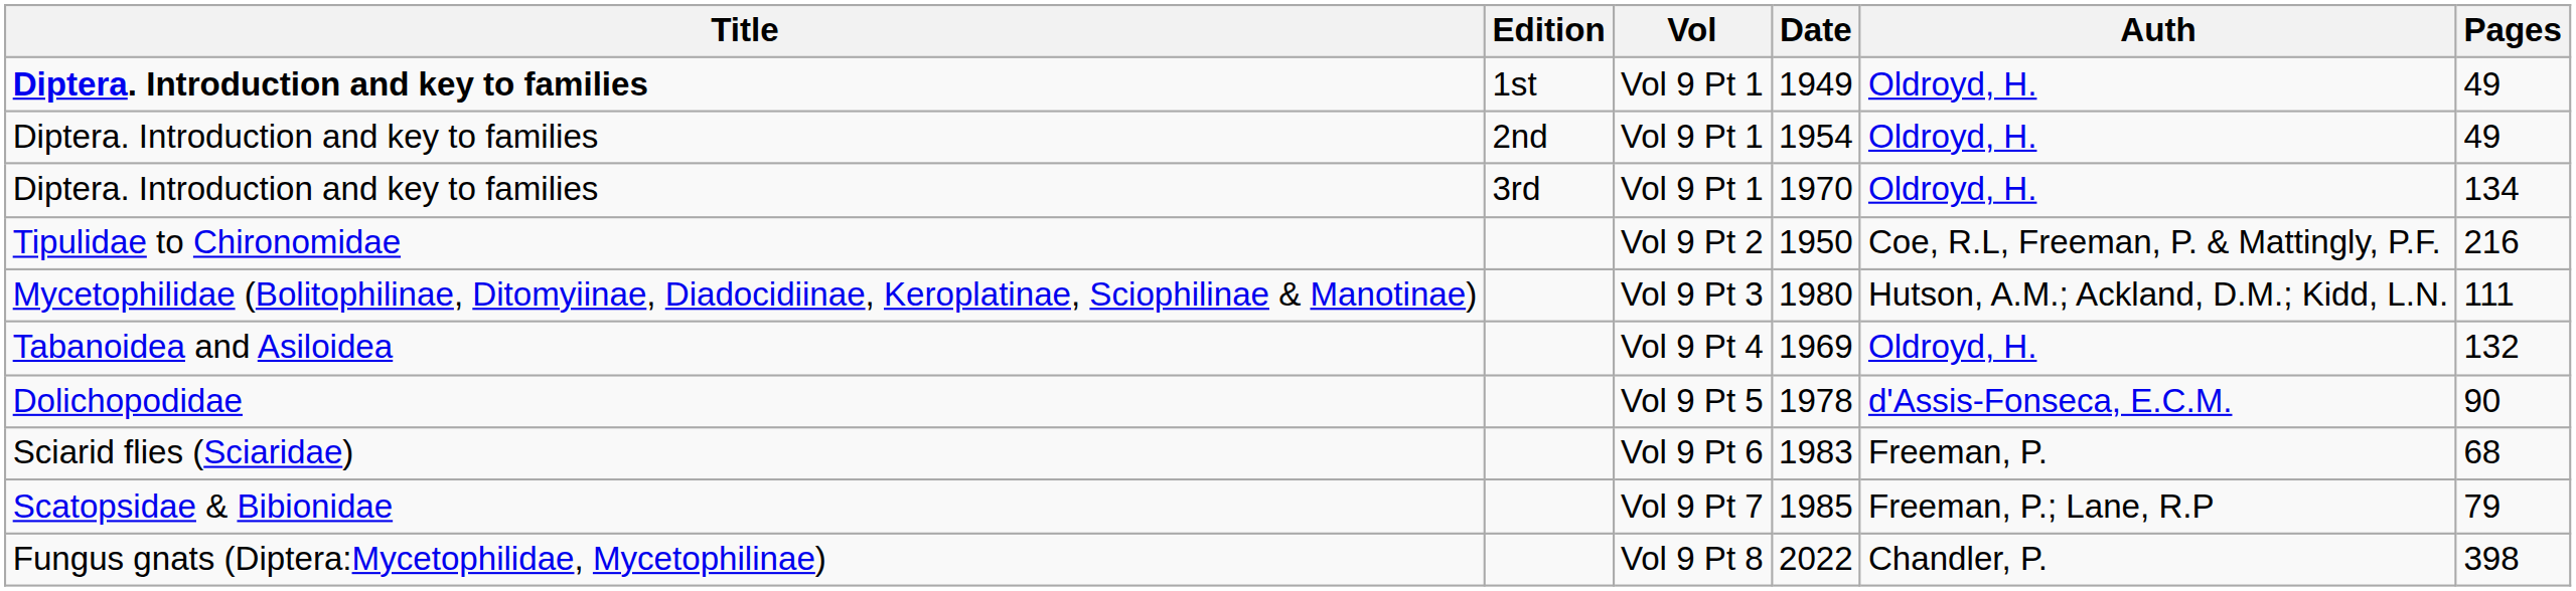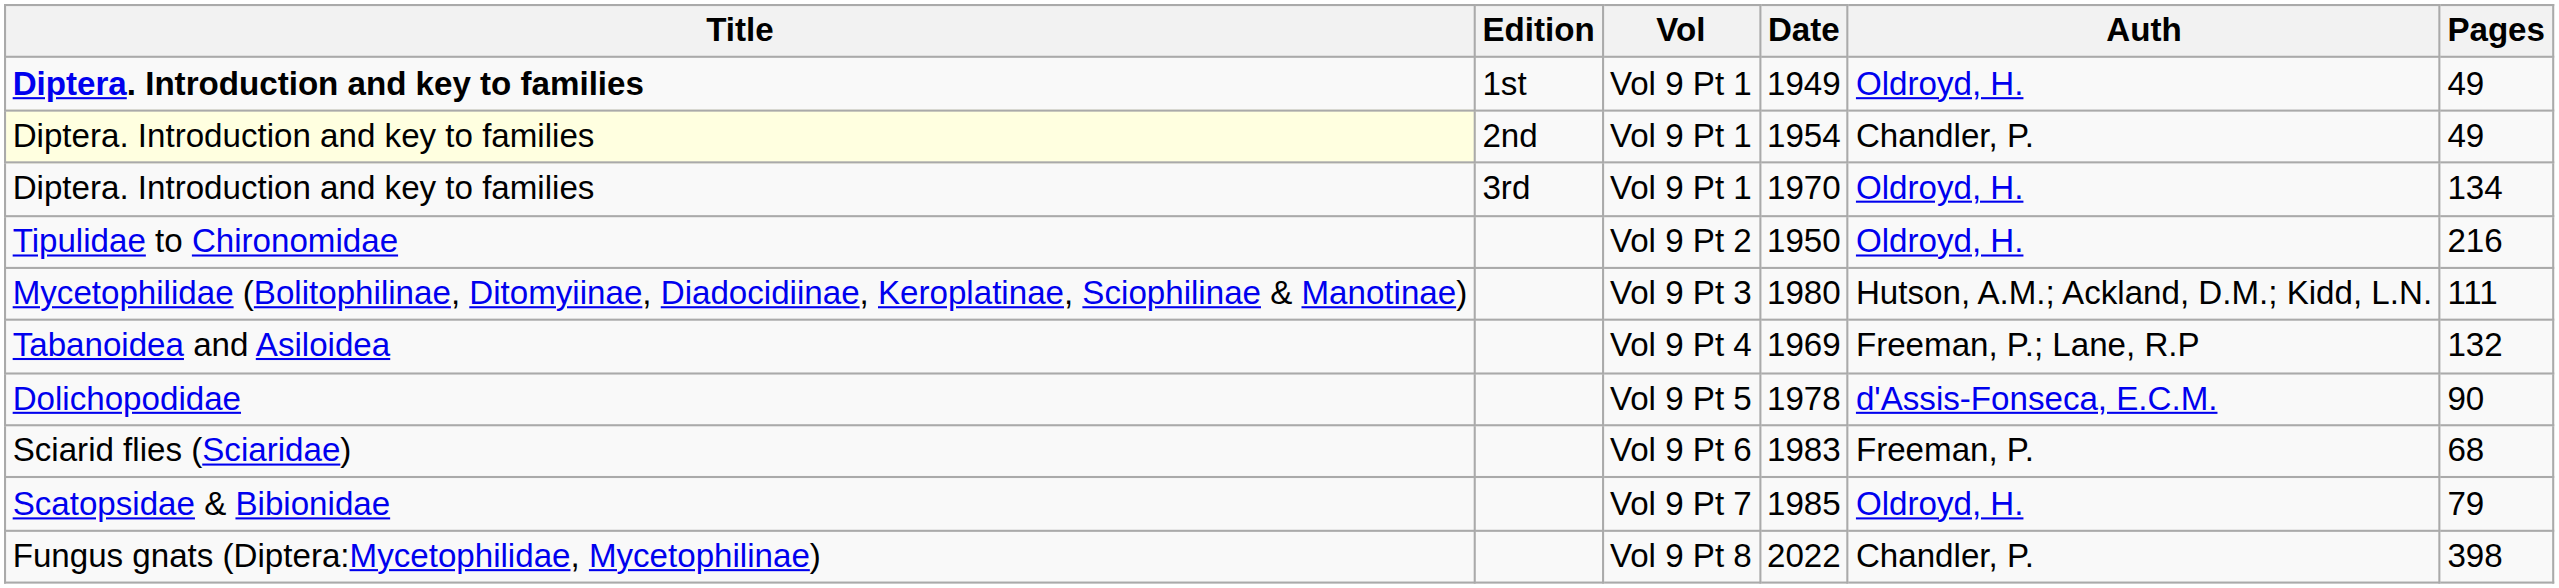1954 | Title: no background -> lightyellow background
1954 | Auth: Oldroyd, H. -> Chandler, P.
1950 | Auth: Coe, R.L, Freeman, P. & Mattingly, P.F. -> Oldroyd, H.
1969 | Auth: Oldroyd, H. -> Freeman, P.; Lane, R.P
1985 | Auth: Freeman, P.; Lane, R.P -> Oldroyd, H.
